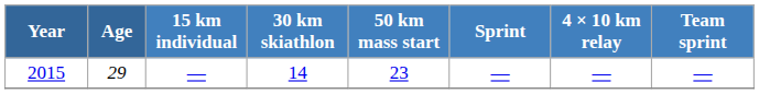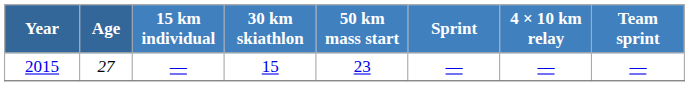2015 | Age: 29 -> 27
2015 | 30 km skiathlon: 14 -> 15
